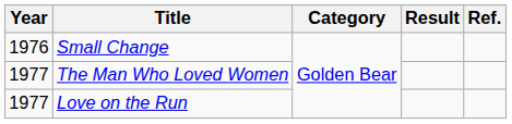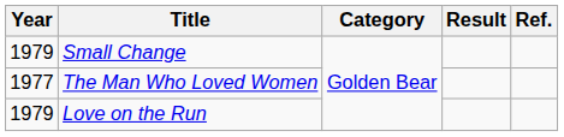Small Change | Year: 1976 -> 1979
Love on the Run | Year: 1977 -> 1979
